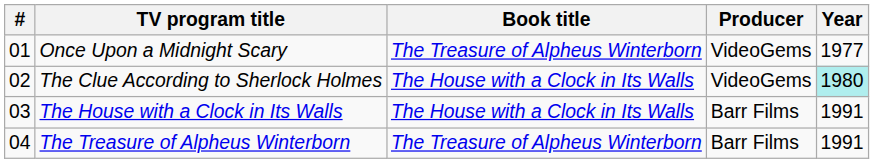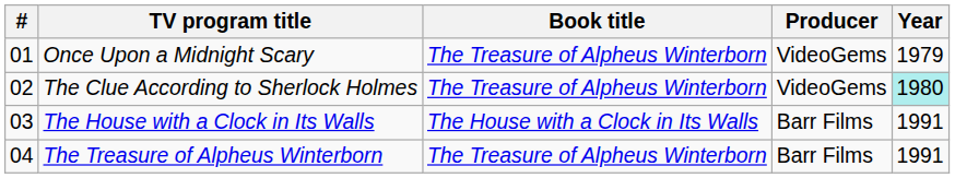Once Upon a Midnight Scary | Year: 1977 -> 1979
The Clue According to Sherlock Holmes | Book title: The House with a Clock in Its Walls -> The Treasure of Alpheus Winterborn
